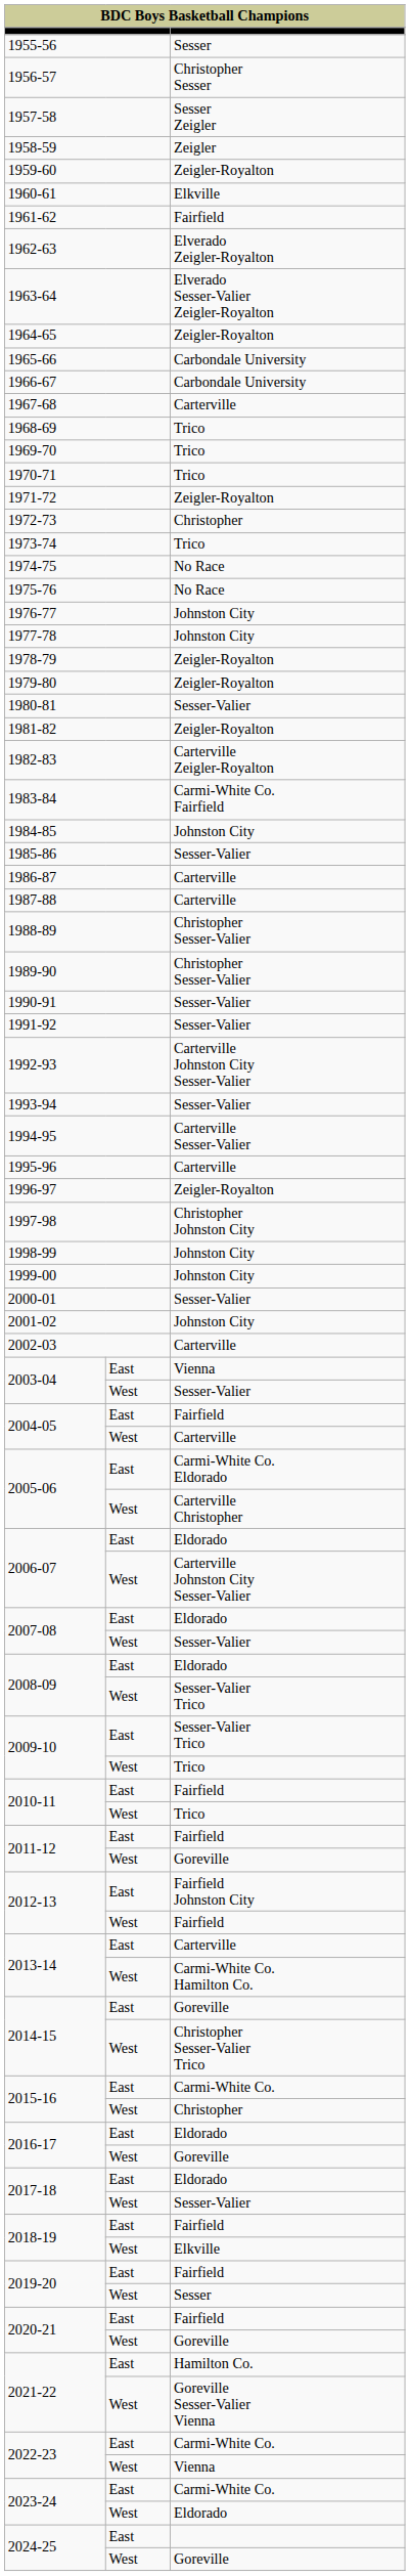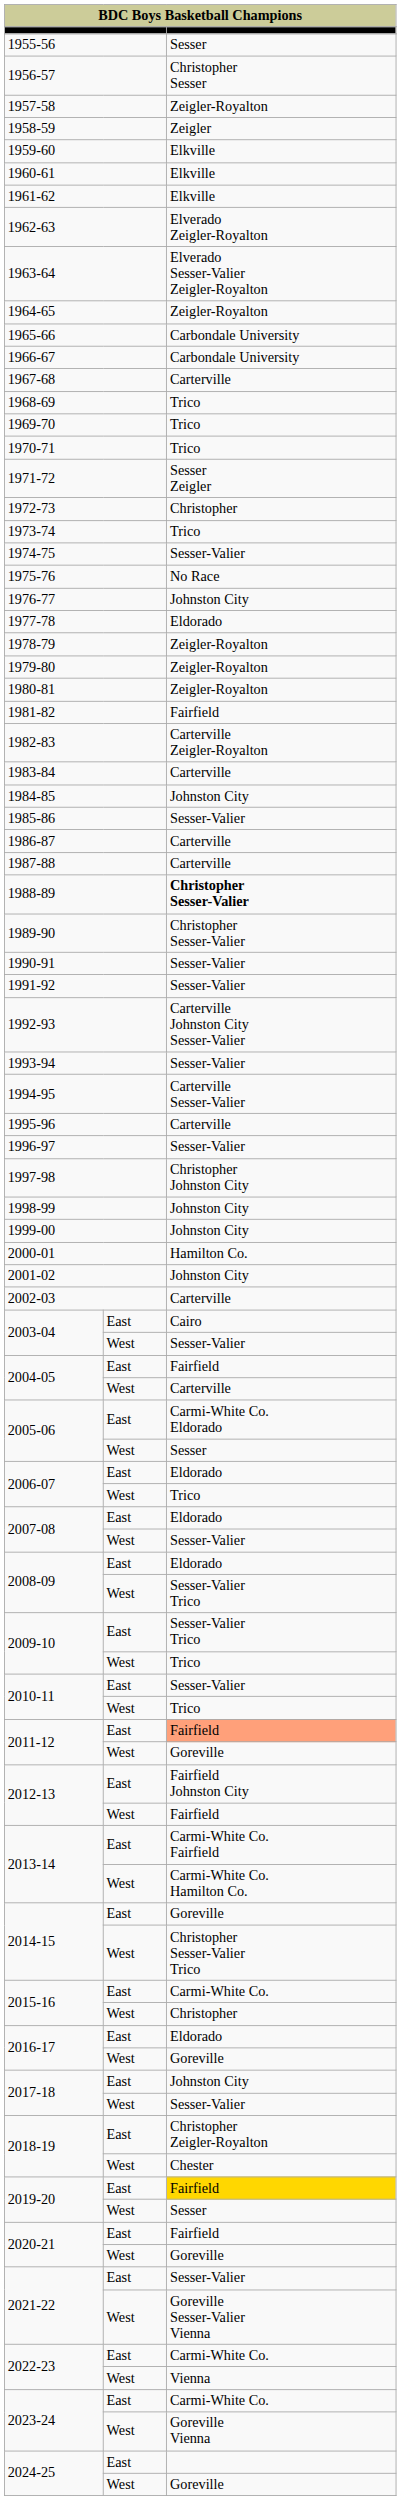1957-58 | column 3: Sesser Zeigler -> Zeigler-Royalton
1959-60 | column 3: Zeigler-Royalton -> Elkville
1961-62 | column 3: Fairfield -> Elkville
1971-72 | column 3: Zeigler-Royalton -> Sesser Zeigler
1974-75 | column 3: No Race -> Sesser-Valier
1977-78 | column 3: Johnston City -> Eldorado
1980-81 | column 3: Sesser-Valier -> Zeigler-Royalton
1981-82 | column 3: Zeigler-Royalton -> Fairfield
1983-84 | column 3: Carmi-White Co. Fairfield -> Carterville
1988-89 | column 3: normal -> bold
1996-97 | column 3: Zeigler-Royalton -> Sesser-Valier
2000-01 | column 3: Sesser-Valier -> Hamilton Co.
2003-04 / East | column 3: Vienna -> Cairo
2005-06 / West | column 3: Carterville Christopher -> Sesser
2006-07 / West | column 3: Carterville Johnston City Sesser-Valier -> Trico
2010-11 / East | column 3: Fairfield -> Sesser-Valier
2011-12 / East | column 3: no background -> lightsalmon background
2013-14 / East | column 3: Carterville -> Carmi-White Co. Fairfield
2017-18 / East | column 3: Eldorado -> Johnston City
2018-19 / East | column 3: Fairfield -> Christopher Zeigler-Royalton
2018-19 / West | column 3: Elkville -> Chester
2019-20 / East | column 3: no background -> gold background
2021-22 / East | column 3: Hamilton Co. -> Sesser-Valier
2023-24 / West | column 3: Eldorado -> Goreville Vienna
